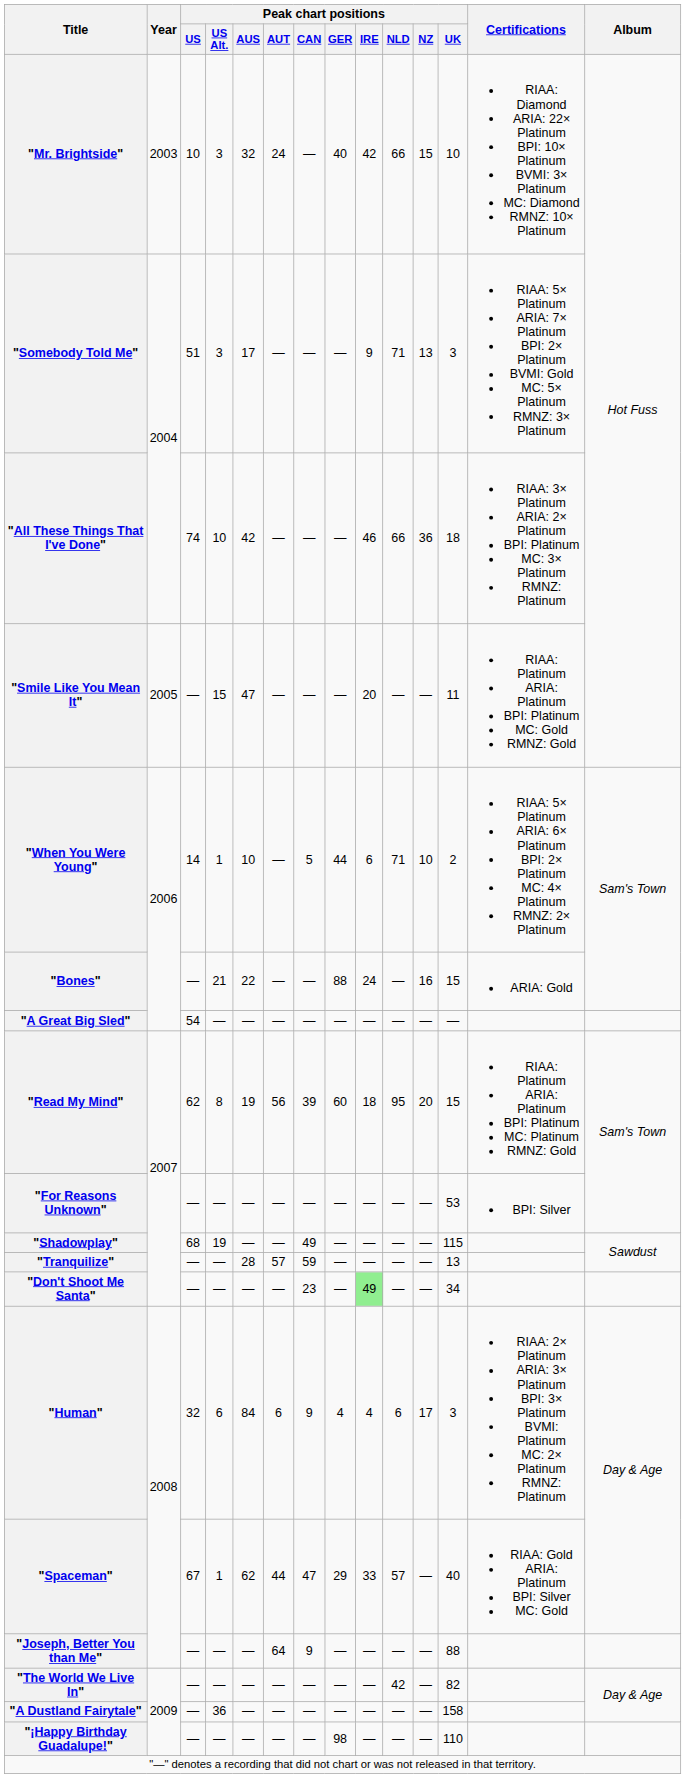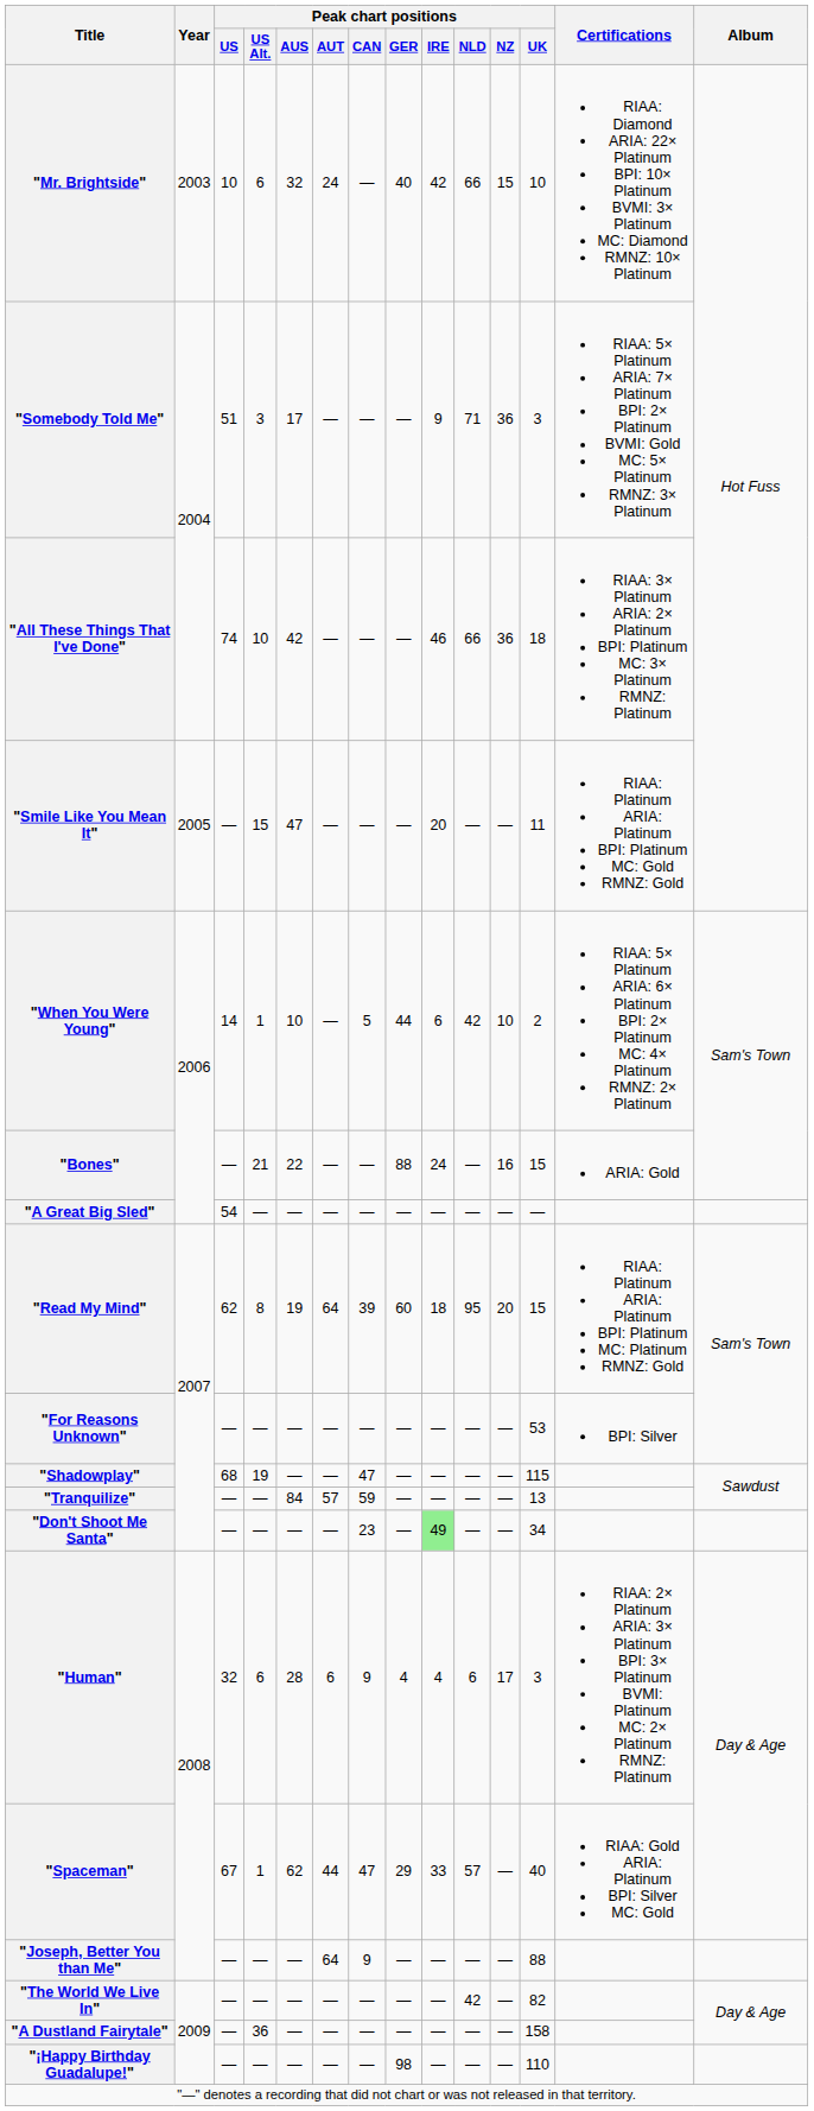"Mr. Brightside" | Peak chart positions / US Alt.: 3 -> 6
"Somebody Told Me" | Peak chart positions / NZ: 13 -> 36
"When You Were Young" | Peak chart positions / NLD: 71 -> 42
"Read My Mind" | Peak chart positions / AUT: 56 -> 64
"Shadowplay" | Peak chart positions / CAN: 49 -> 47
"Tranquilize" | Peak chart positions / AUS: 28 -> 84
"Human" | Peak chart positions / AUS: 84 -> 28
